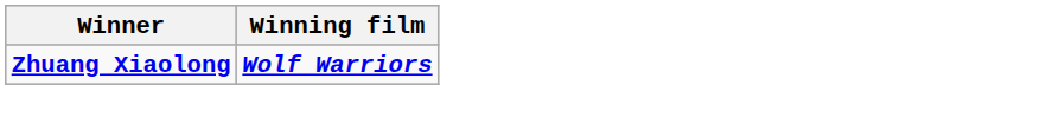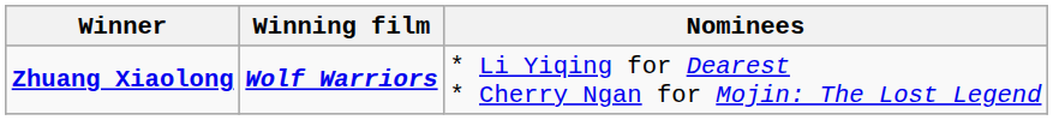+ column: Nominees | * Li Yiqing for Dearest * Cherry Ngan for Mojin: The Lost Legend
